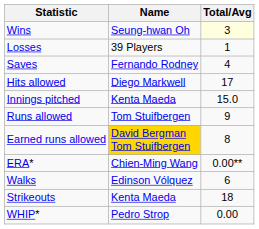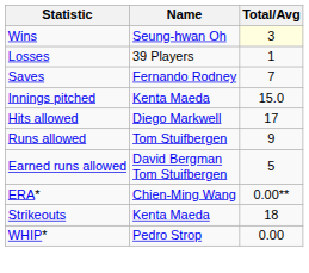Saves | Total/Avg: 4 -> 7
rows swapped: Innings pitched <-> Hits allowed
Earned runs allowed | Name: gold background -> no background
Earned runs allowed | Total/Avg: 8 -> 5
- row: Walks | Edinson Vólquez | 6
